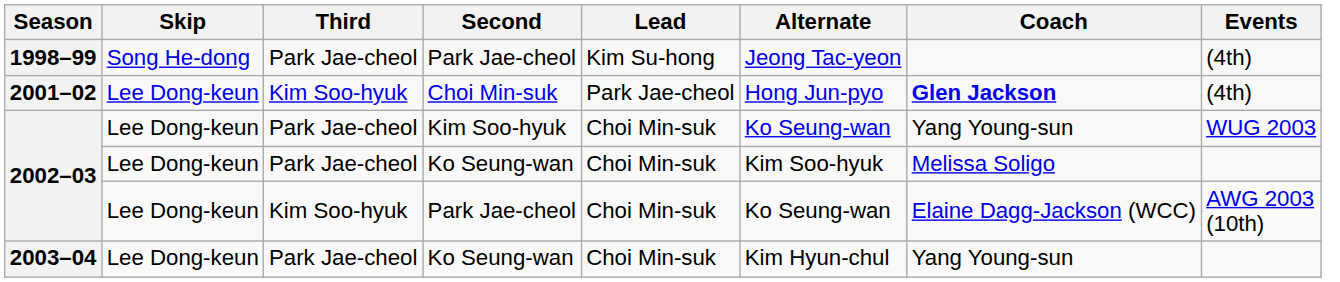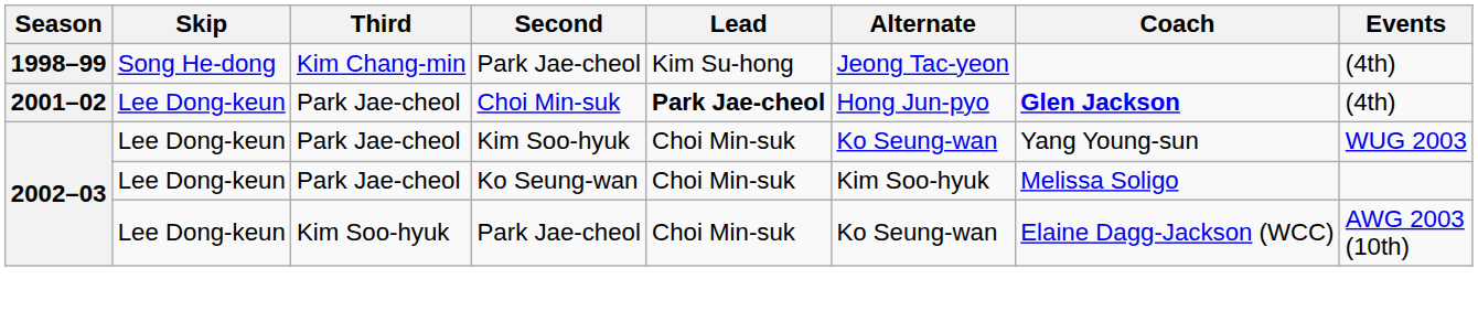1998–99 | Third: Park Jae-cheol -> Kim Chang-min
2001–02 | Third: Kim Soo-hyuk -> Park Jae-cheol
2001–02 | Lead: normal -> bold
- row: 2003–04 | Lee Dong-keun | Park Jae-cheol | Ko Seung-wan | Choi Min-suk | Kim Hyun-chul | Yang Young-sun
